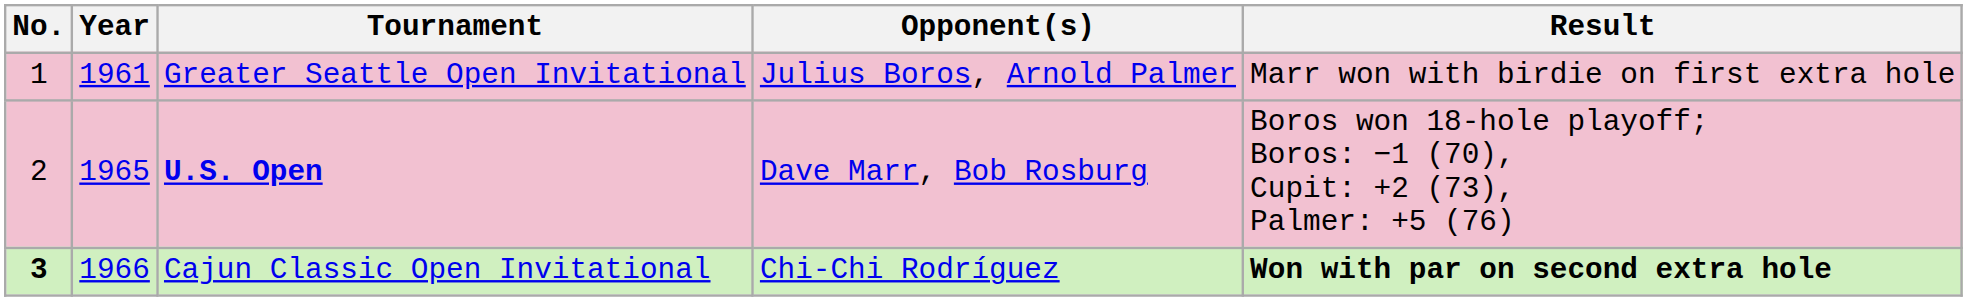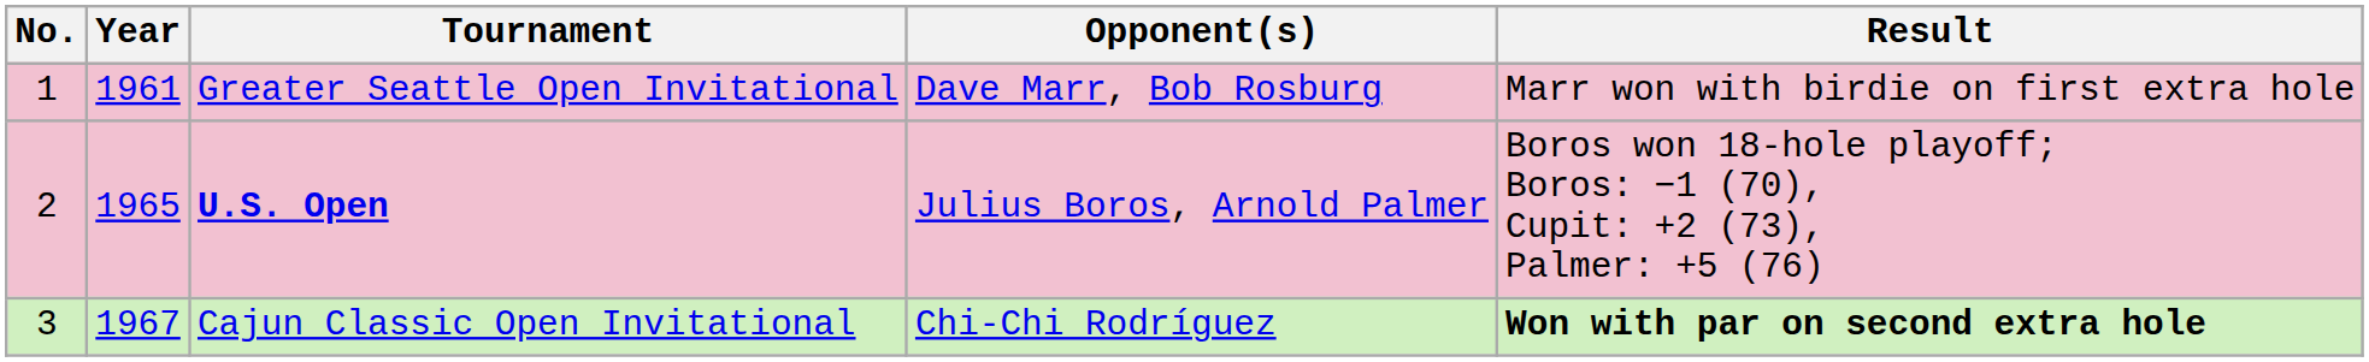Greater Seattle Open Invitational | Opponent(s): Julius Boros, Arnold Palmer -> Dave Marr, Bob Rosburg
U.S. Open | Opponent(s): Dave Marr, Bob Rosburg -> Julius Boros, Arnold Palmer
Cajun Classic Open Invitational | No.: bold -> normal
Cajun Classic Open Invitational | Year: 1966 -> 1967
